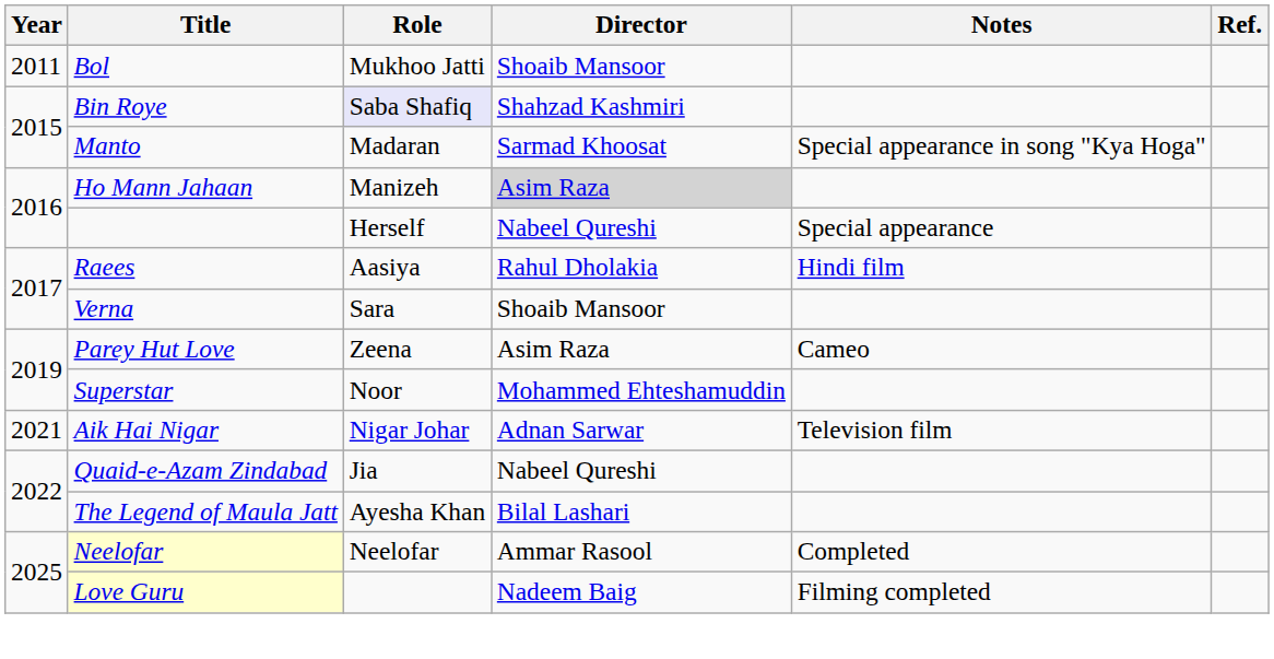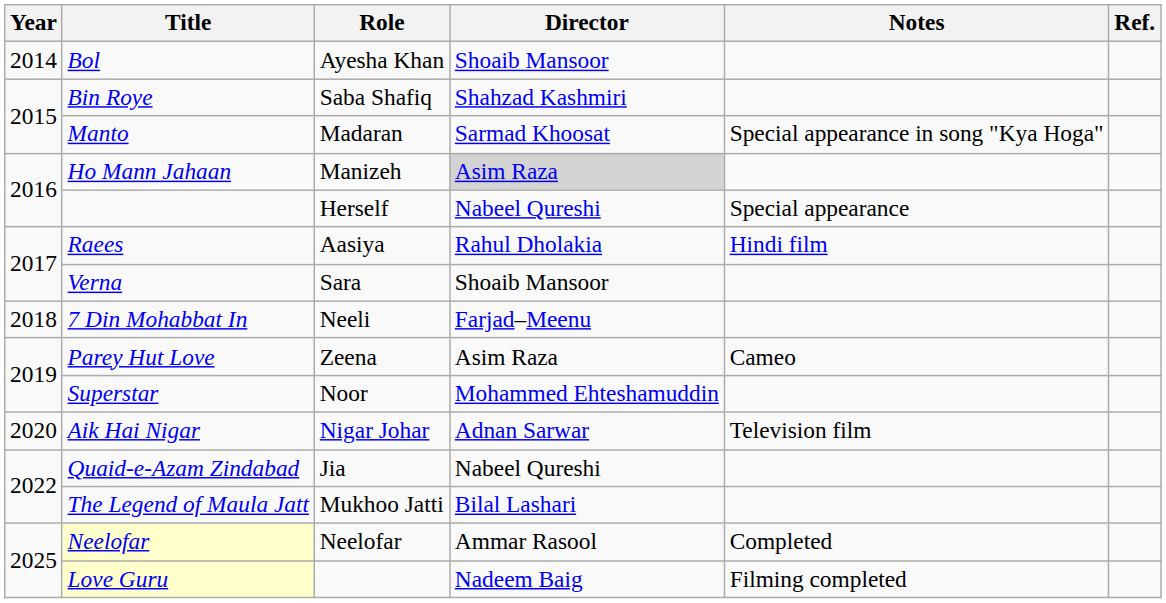Bol | Year: 2011 -> 2014
Bol | Role: Mukhoo Jatti -> Ayesha Khan
Bin Roye | Role: lavender background -> no background
+ row: 2018 | 7 Din Mohabbat In | Neeli | Farjad–Meenu
Aik Hai Nigar | Year: 2021 -> 2020
The Legend of Maula Jatt | Role: Ayesha Khan -> Mukhoo Jatti
